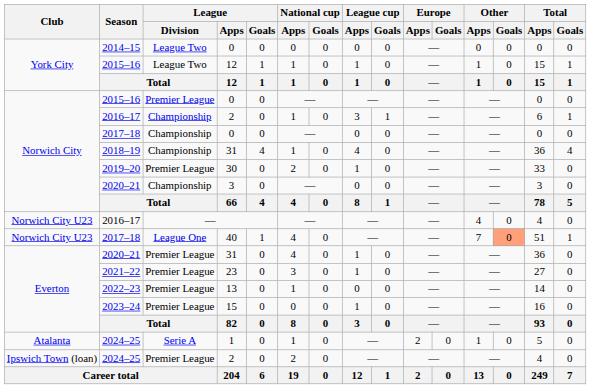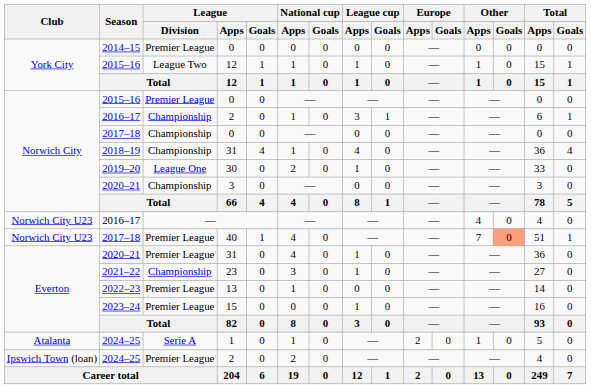2014–15 / 0 | League / Division: League Two -> Premier League
30 | League / Division: Premier League -> League One
40 | League / Division: League One -> Premier League
23 | League / Division: Premier League -> Championship
